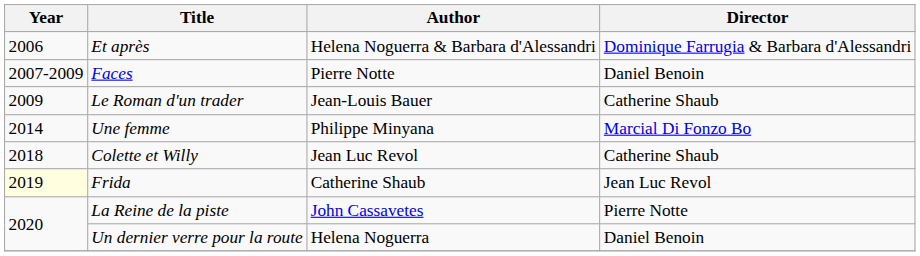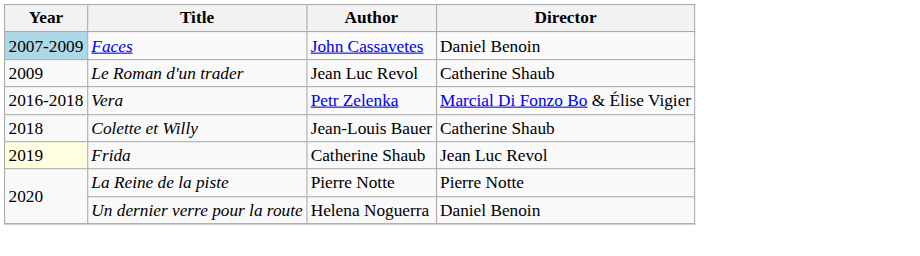- row: 2006 | Et après | Helena Noguerra & Barbara d'Alessandri | Dominique Farrugia & Barbara d'Alessandri
Faces | Year: no background -> lightblue background
Faces | Author: Pierre Notte -> John Cassavetes
Le Roman d'un trader | Author: Jean-Louis Bauer -> Jean Luc Revol
- row: 2014 | Une femme | Philippe Minyana | Marcial Di Fonzo Bo
+ row: 2016-2018 | Vera | Petr Zelenka | Marcial Di Fonzo Bo & Élise Vigier
Colette et Willy | Author: Jean Luc Revol -> Jean-Louis Bauer
La Reine de la piste | Author: John Cassavetes -> Pierre Notte
